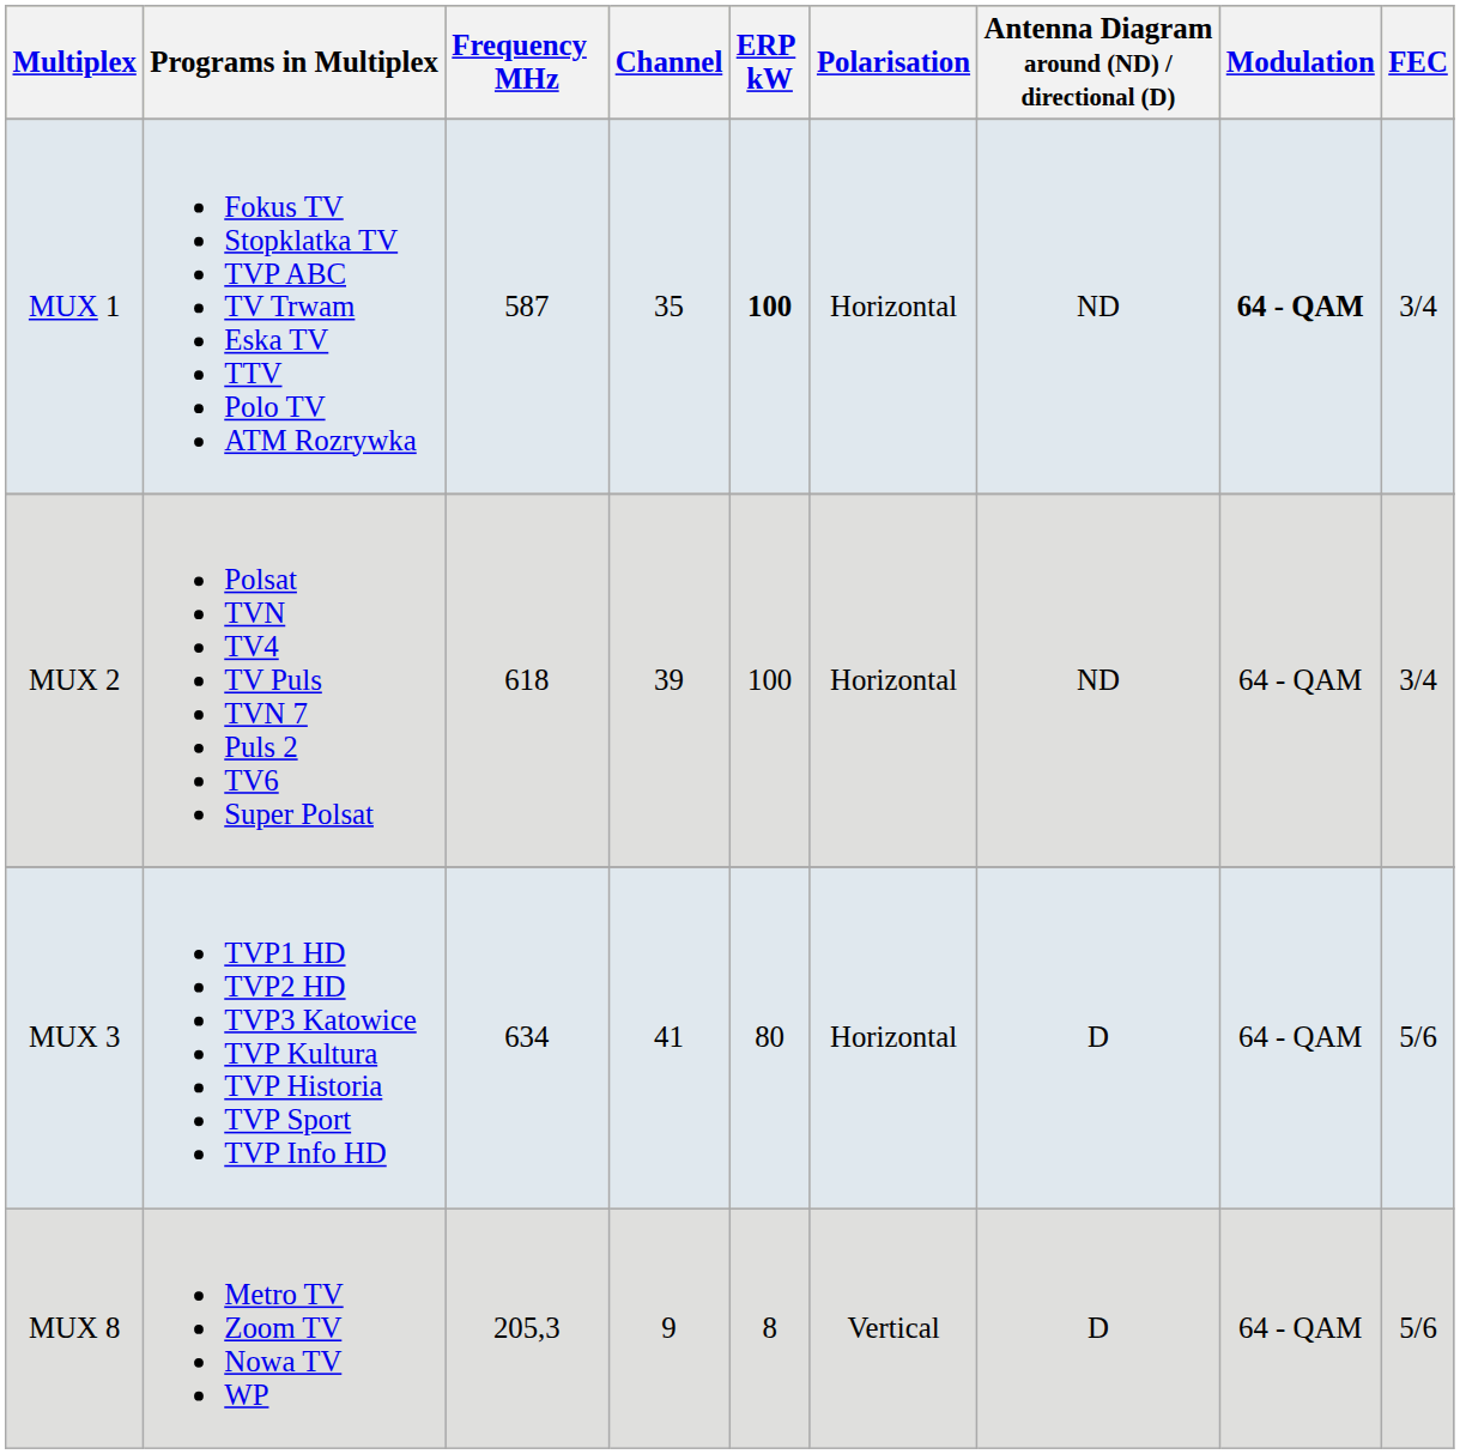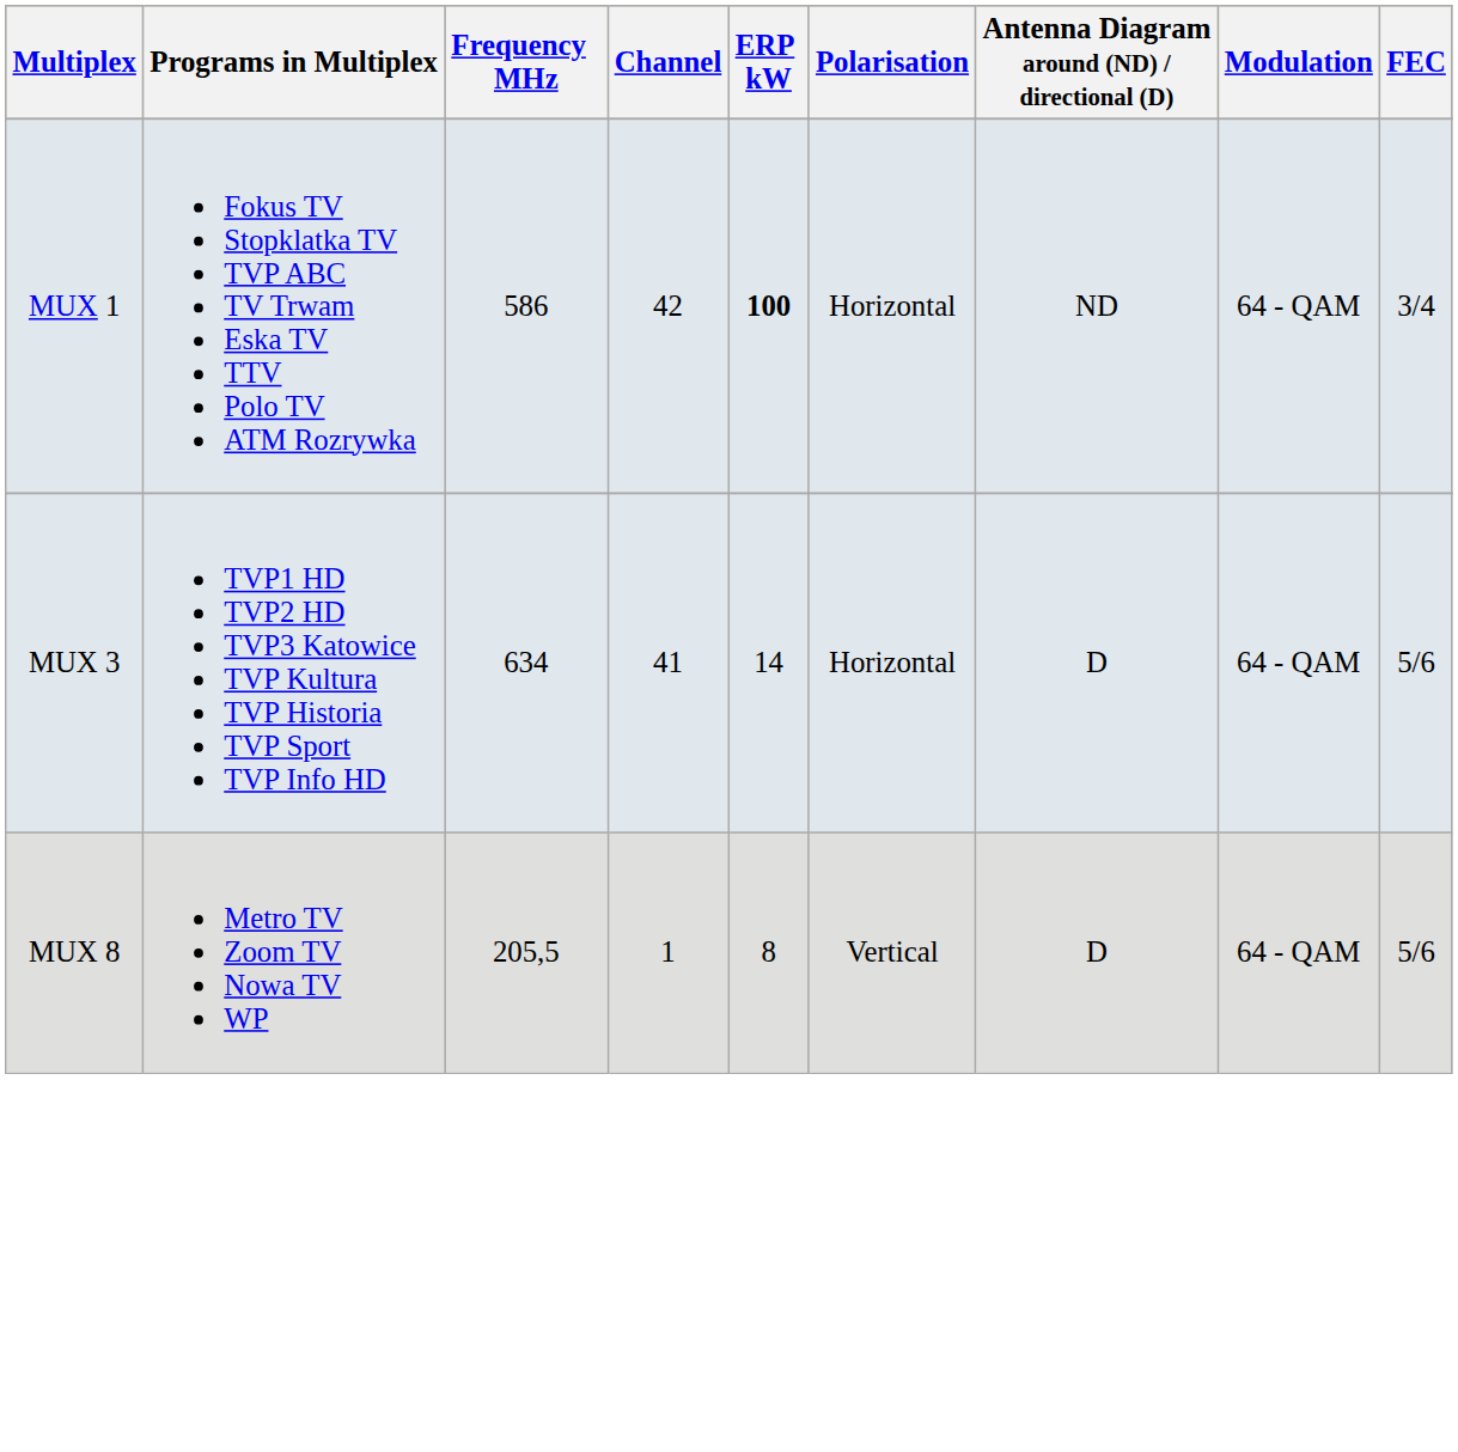MUX 1 | Frequency MHz: 587 -> 586
MUX 1 | Channel: 35 -> 42
MUX 1 | Modulation: bold -> normal
- row: MUX 2 | Polsat TVN TV4 TV Puls TVN 7 Puls 2 TV6 Super Polsat | 618 | 39 | 100 | Horizontal | ND | 64 - QAM | 3/4
MUX 3 | ERP kW: 80 -> 14
MUX 8 | Frequency MHz: 205,3 -> 205,5
MUX 8 | Channel: 9 -> 1
